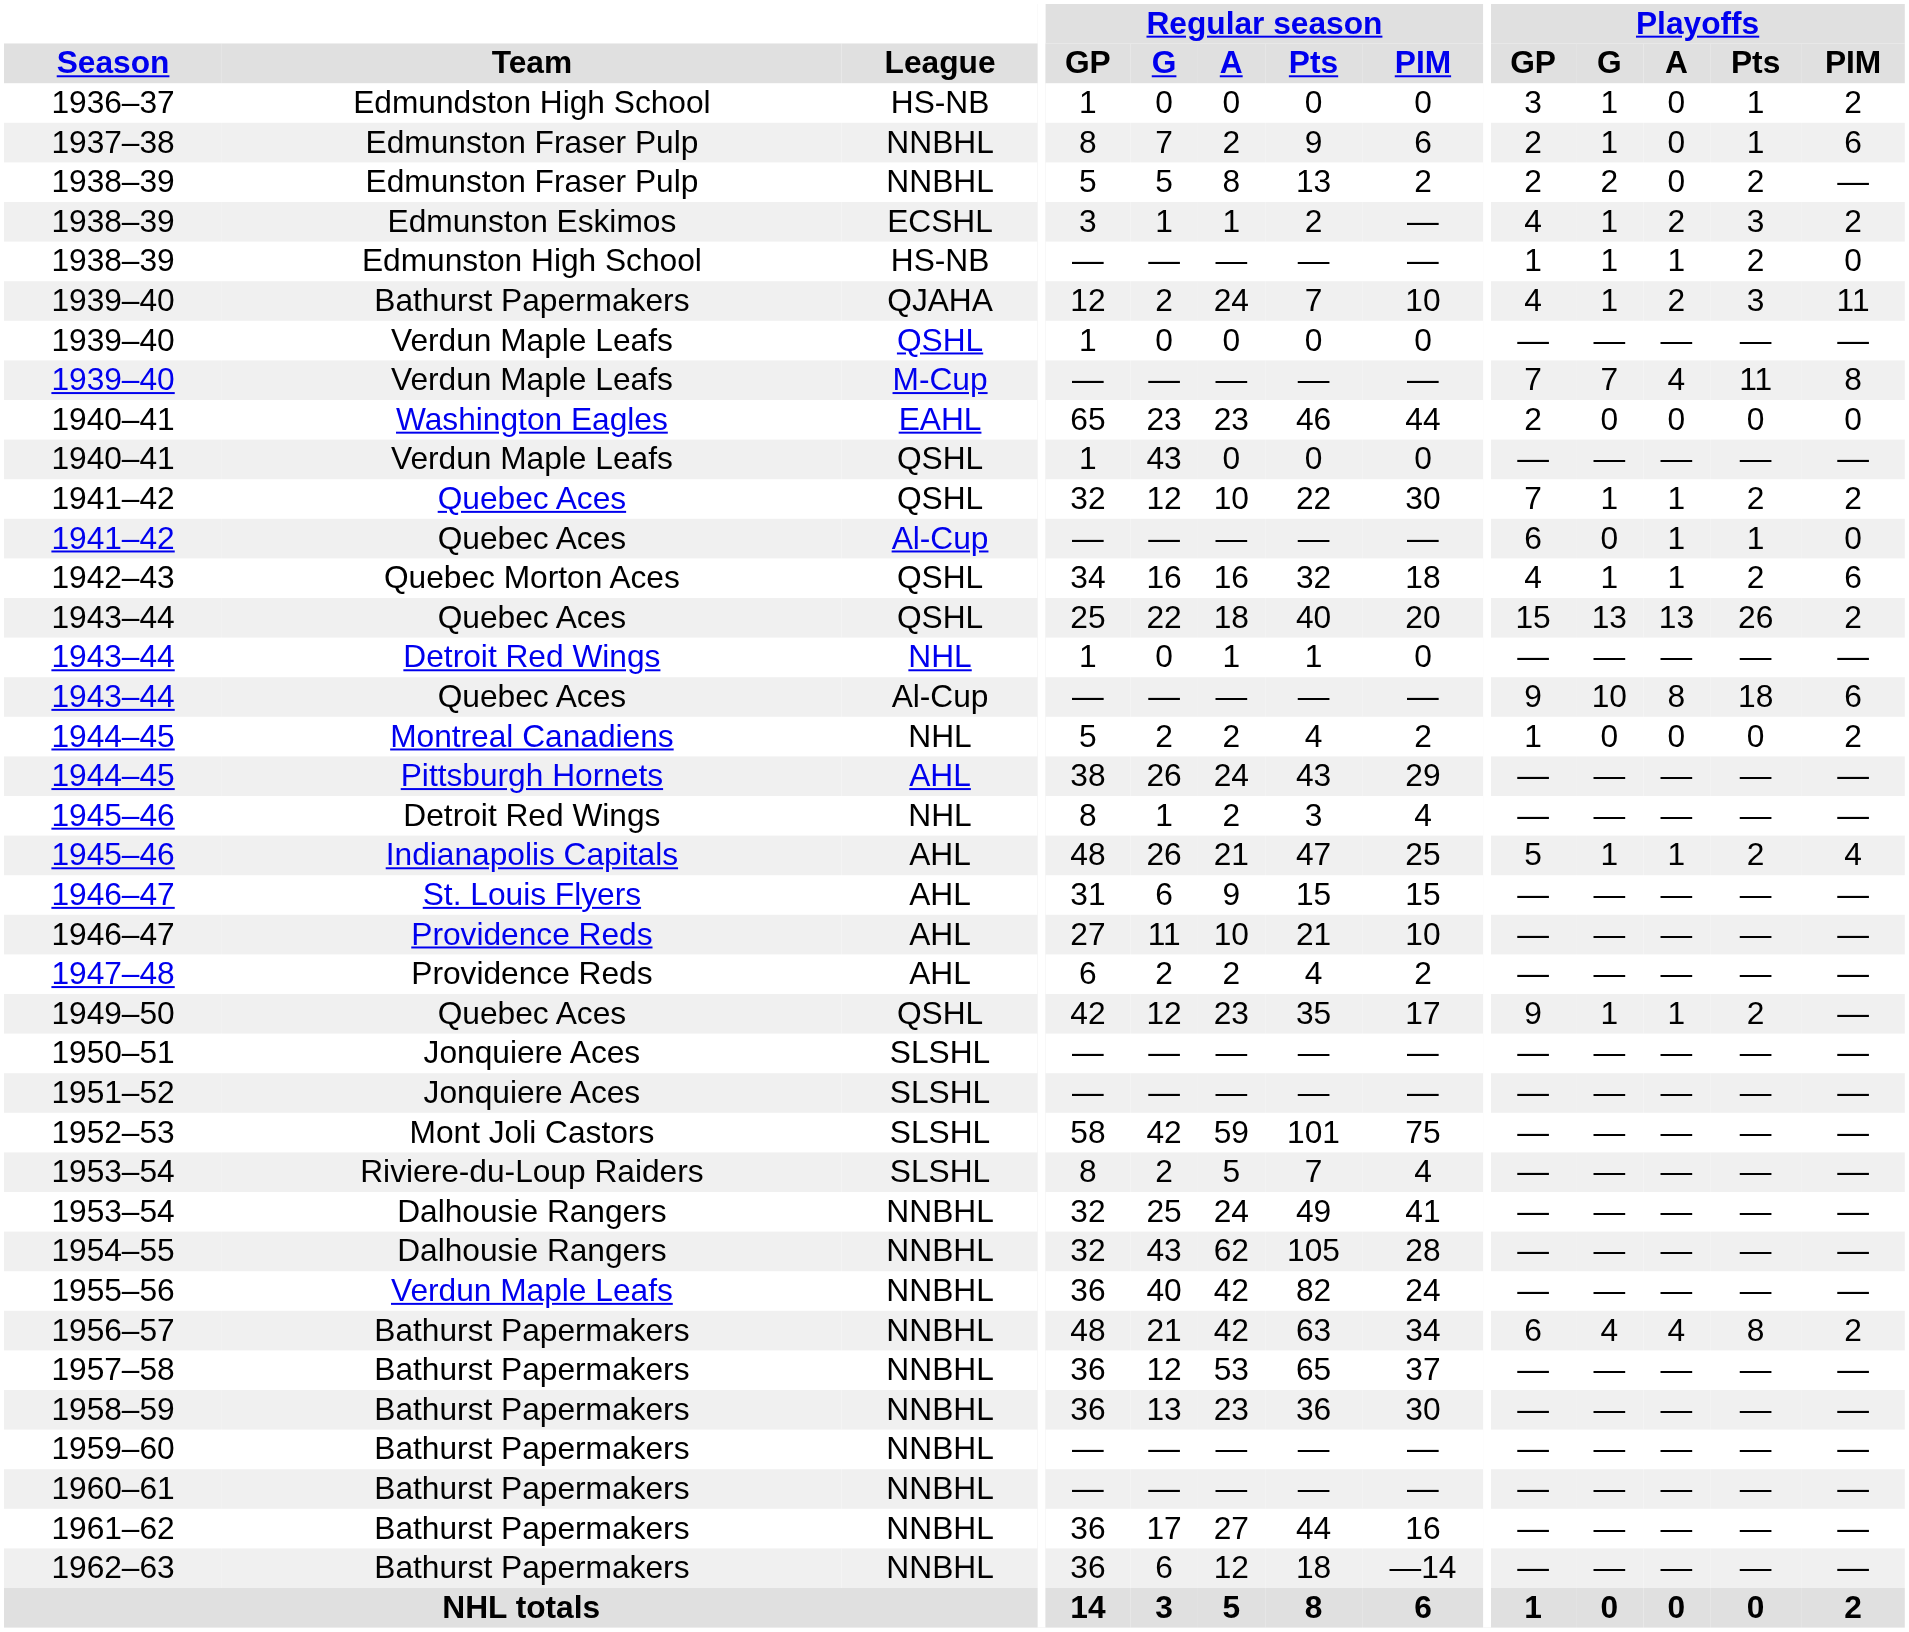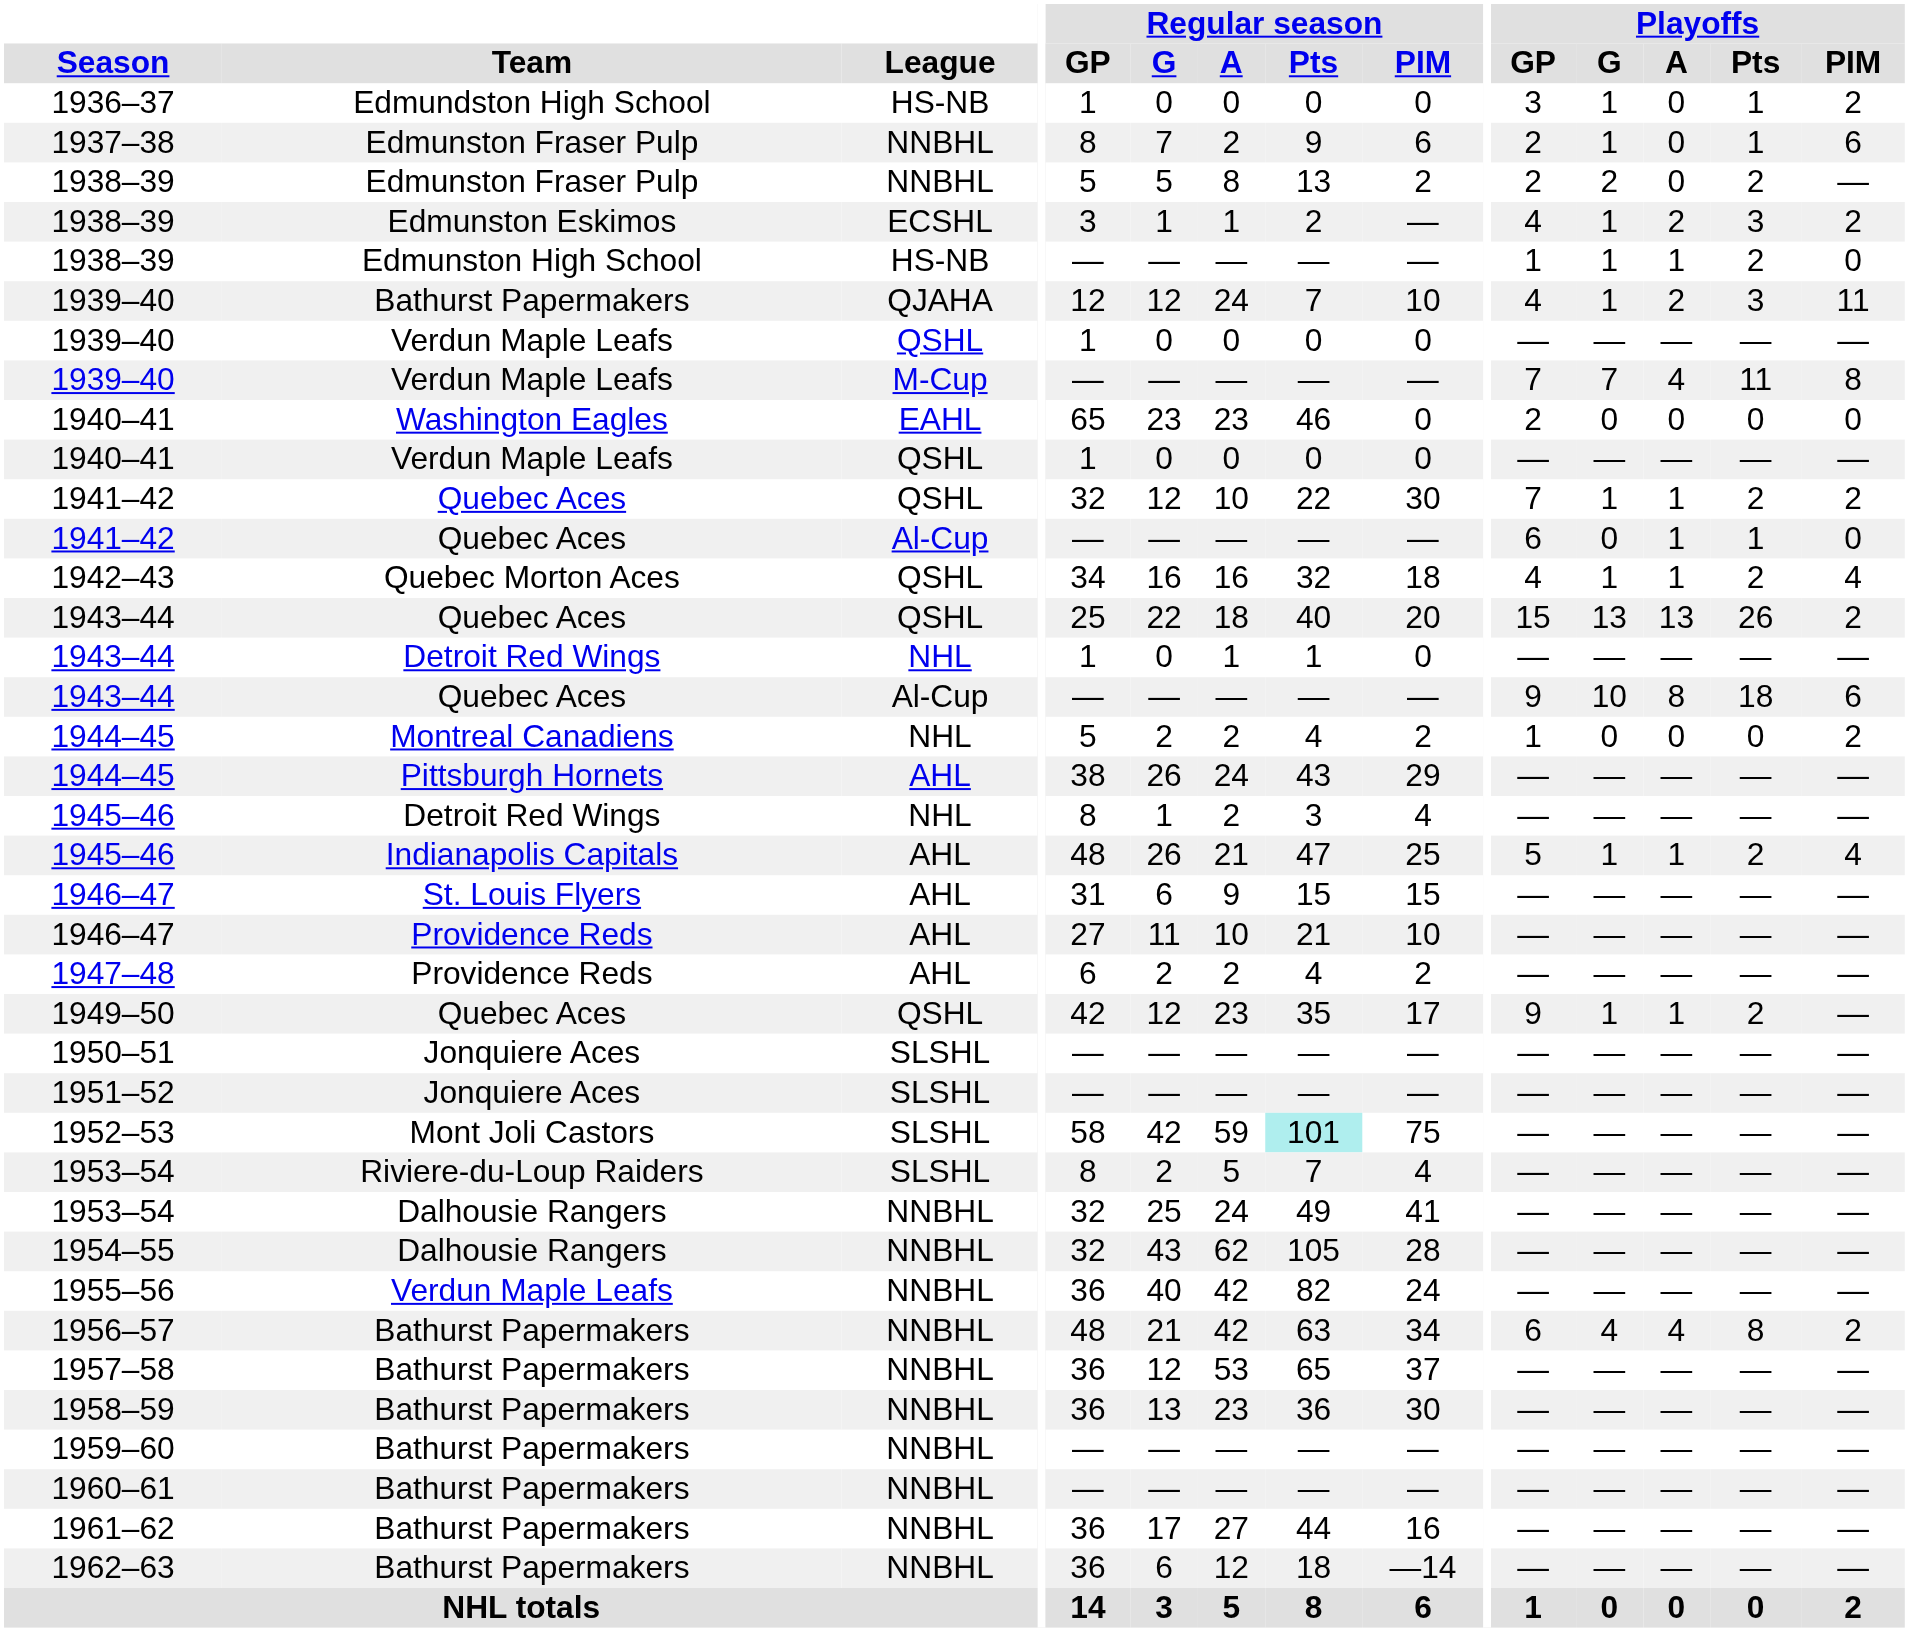1939–40 / QJAHA | Regular season / G: 2 -> 12
1940–41 / EAHL | Regular season / PIM: 44 -> 0
1940–41 / QSHL | Regular season / G: 43 -> 0
1942–43 | Playoffs / PIM: 6 -> 4
1952–53 | Regular season / Pts: no background -> paleturquoise background
